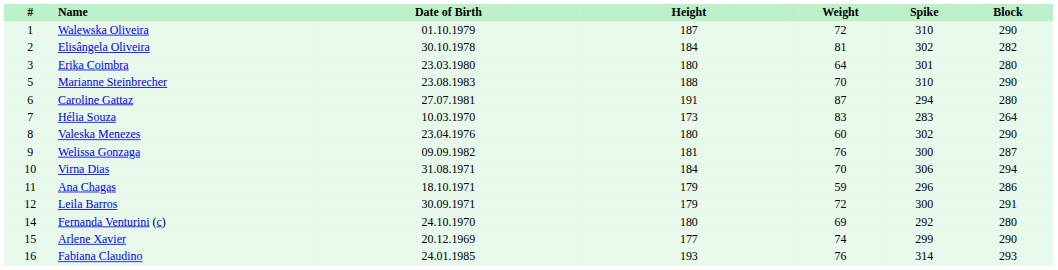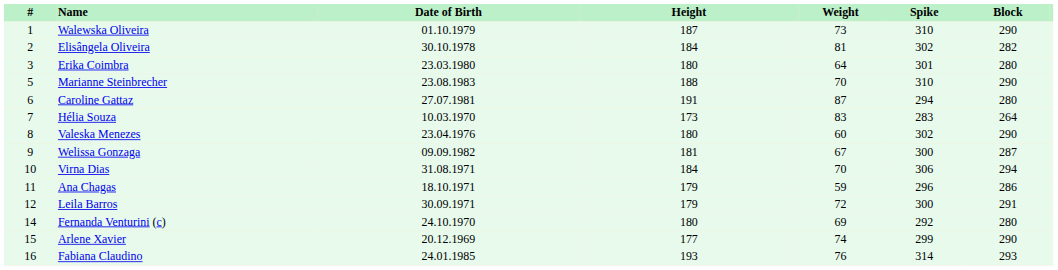Walewska Oliveira | Weight: 72 -> 73
Welissa Gonzaga | Weight: 76 -> 67
